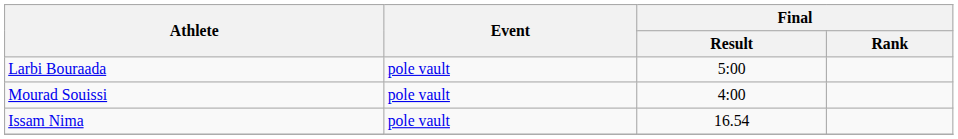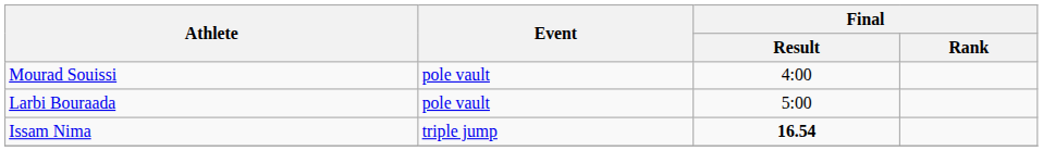rows swapped: Larbi Bouraada <-> Mourad Souissi
Issam Nima | Event: pole vault -> triple jump
Issam Nima | Final / Result: normal -> bold
